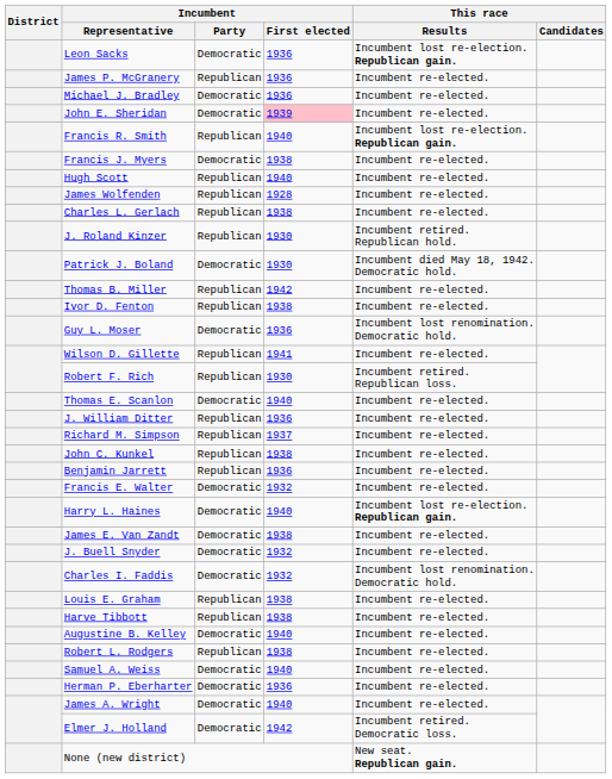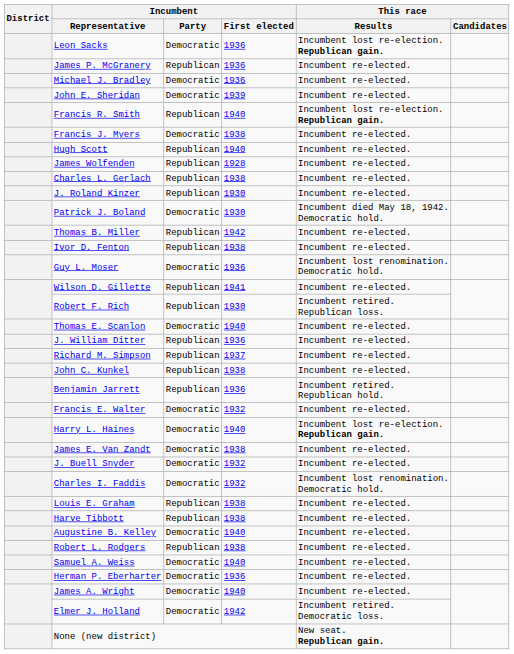John E. Sheridan | Incumbent / First elected: pink background -> no background
J. Roland Kinzer | This race / Results: Incumbent retired. Republican hold. -> Incumbent re-elected.
Benjamin Jarrett | This race / Results: Incumbent re-elected. -> Incumbent retired. Republican hold.
